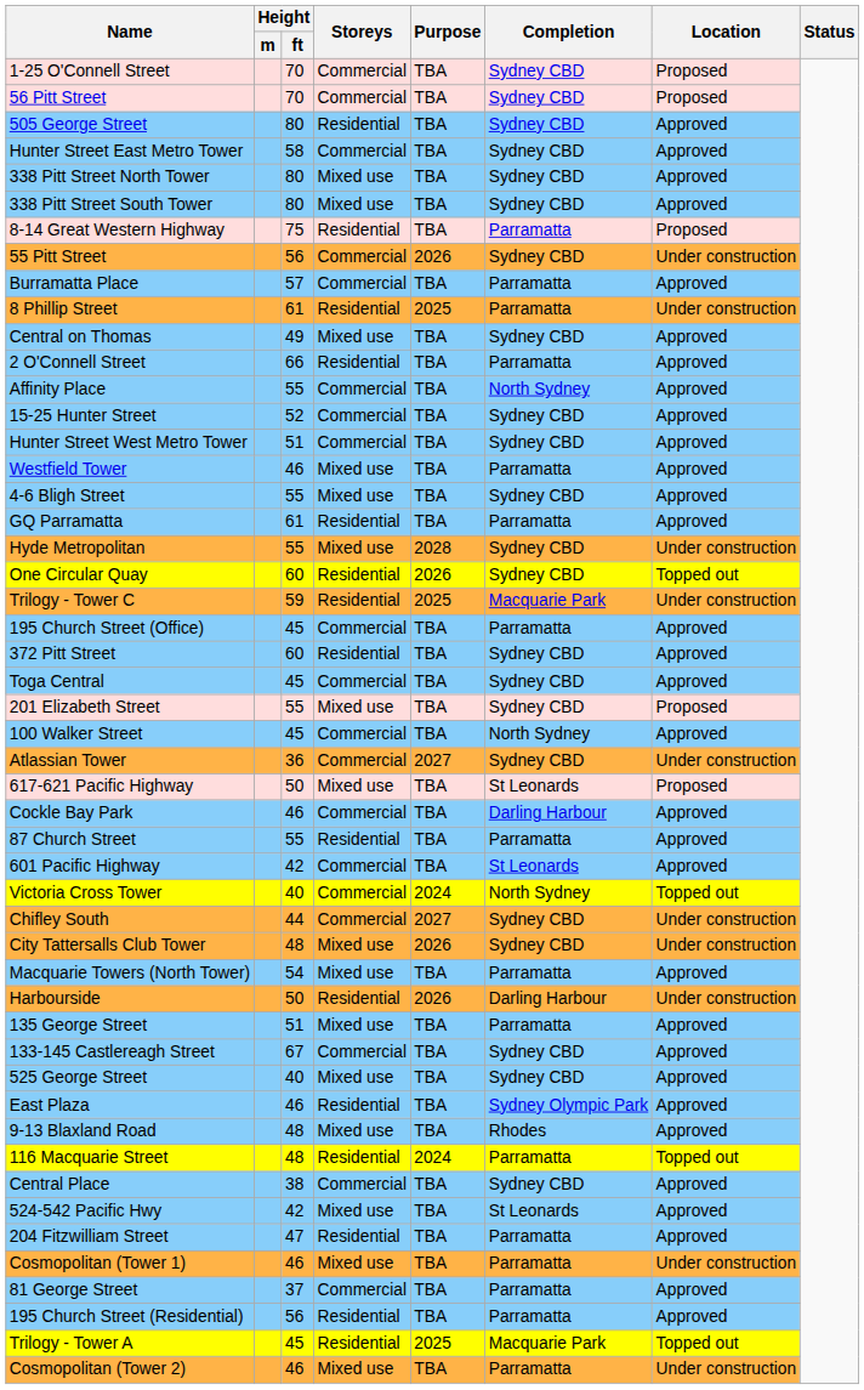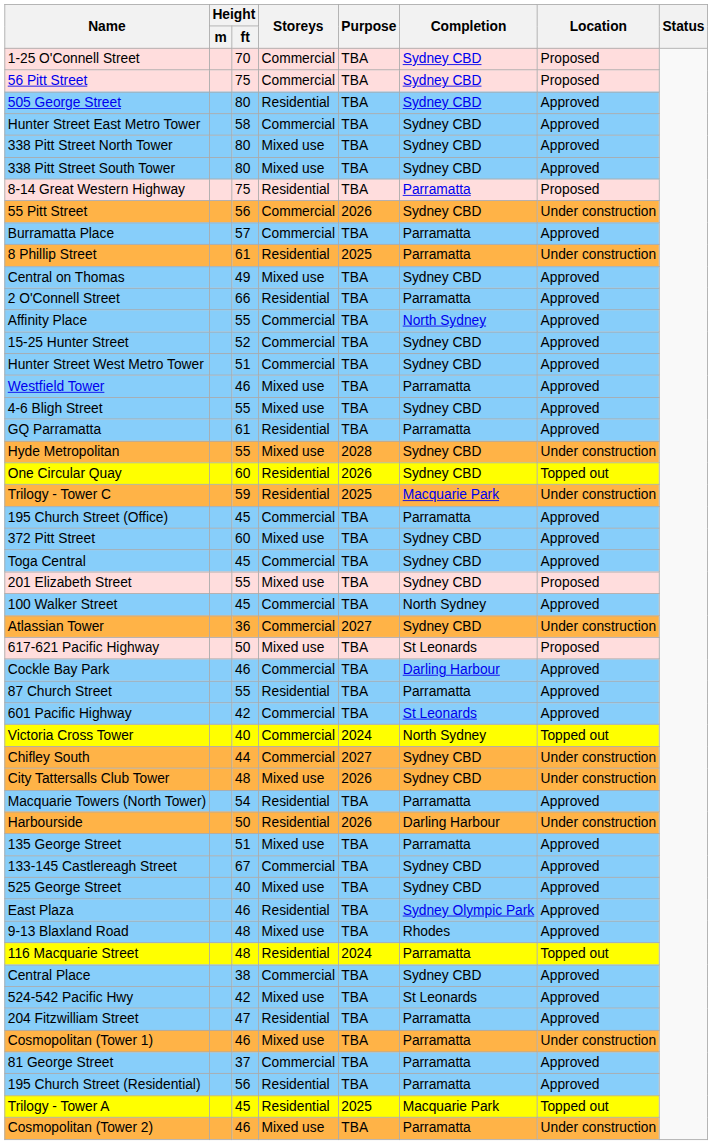56 Pitt Street | Height / ft: 70 -> 75
372 Pitt Street | Storeys: Residential -> Mixed use
Macquarie Towers (North Tower) | Storeys: Mixed use -> Residential
